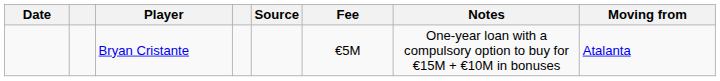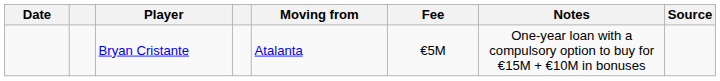columns swapped: Moving from <-> Source
